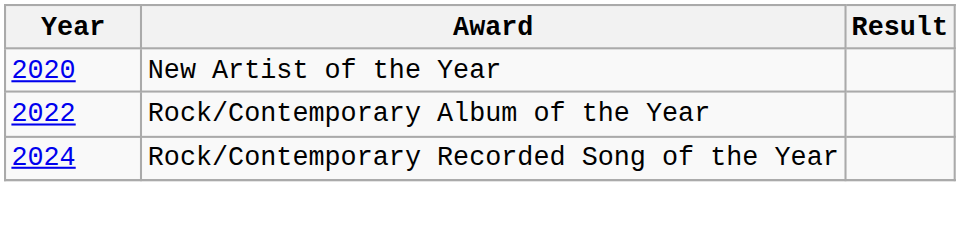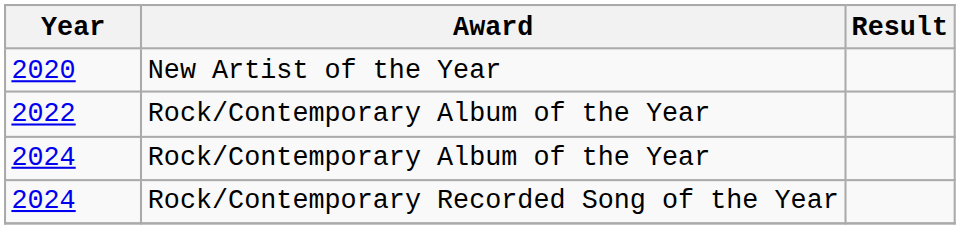+ row: 2024 | Rock/Contemporary Album of the Year
